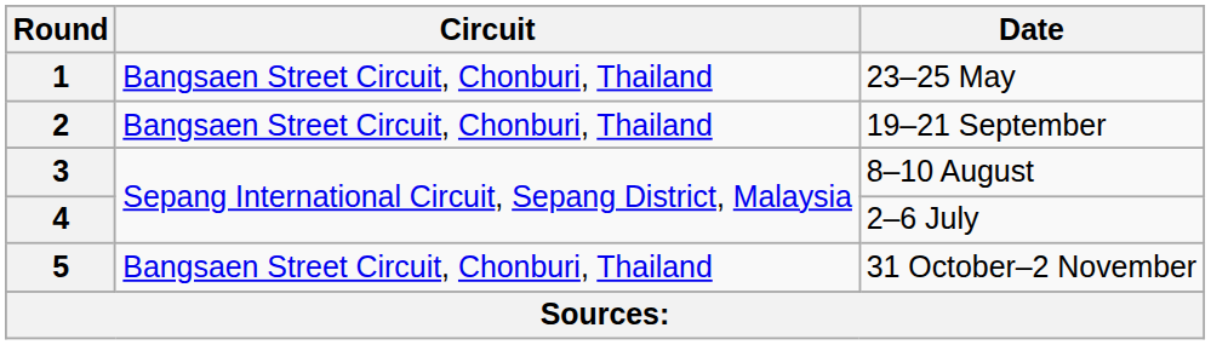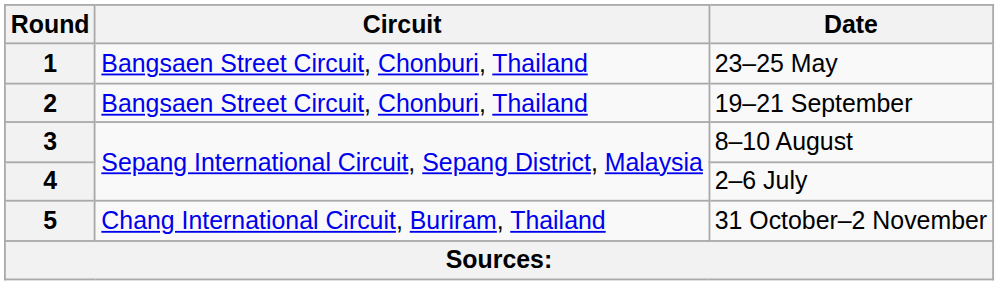5 | Circuit: Bangsaen Street Circuit, Chonburi, Thailand -> Chang International Circuit, Buriram, Thailand
